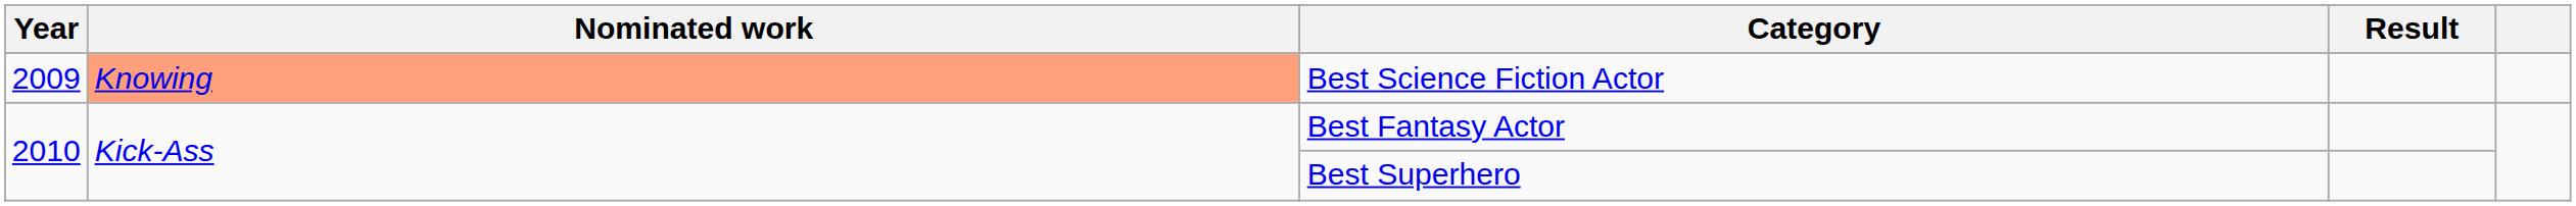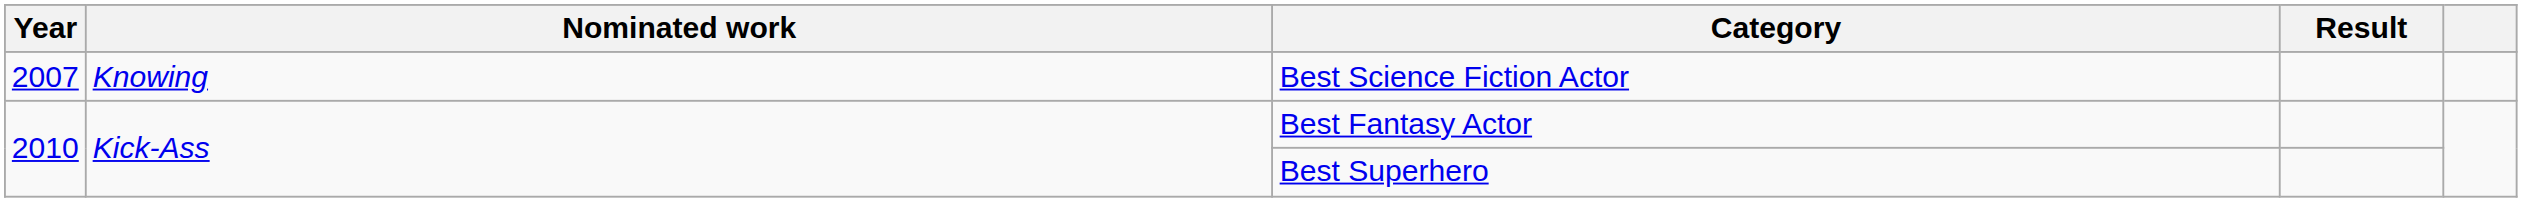Best Science Fiction Actor | Year: 2009 -> 2007
Best Science Fiction Actor | Nominated work: lightsalmon background -> no background
